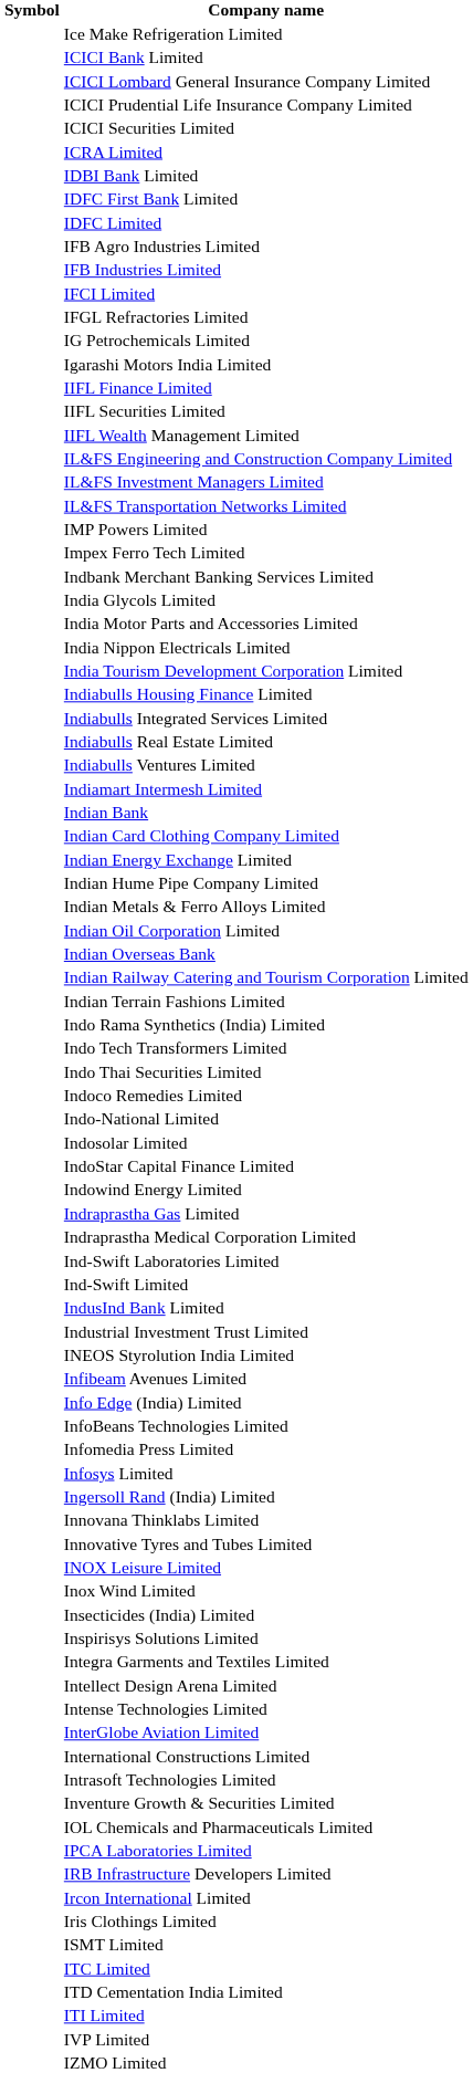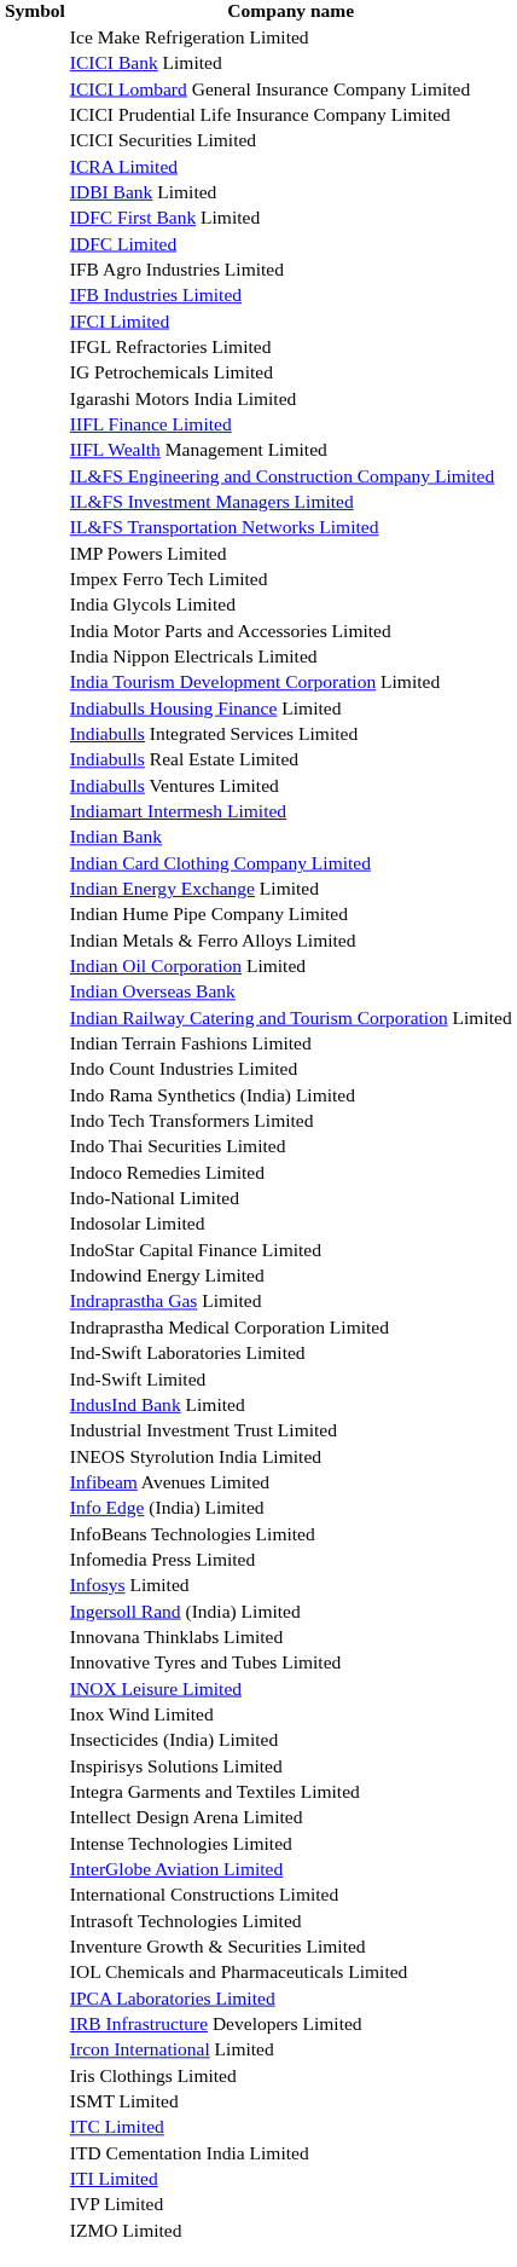- row: IIFL Securities Limited
- row: Indbank Merchant Banking Services Limited
+ row: Indo Count Industries Limited
